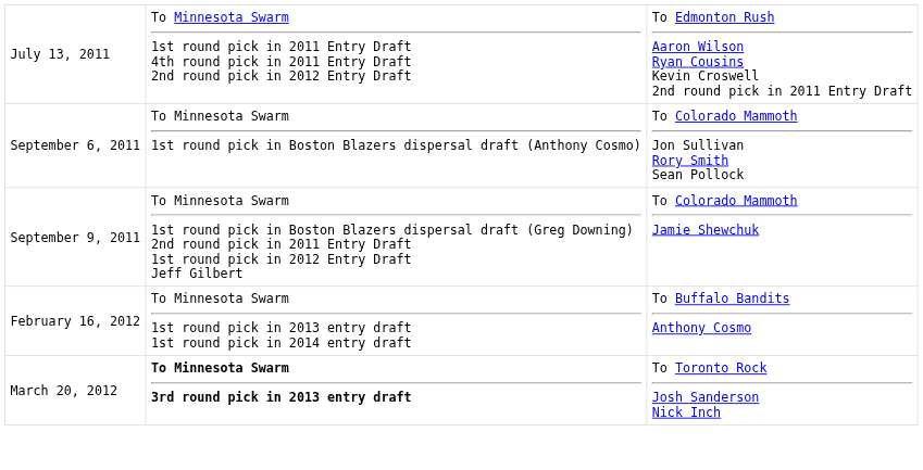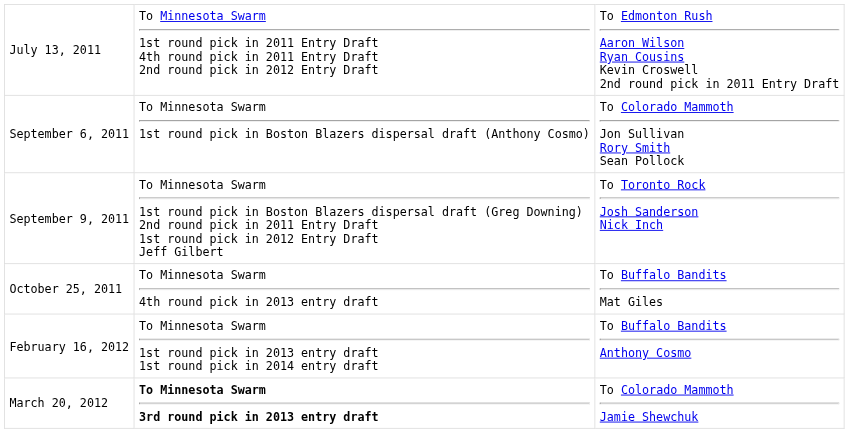September 9, 2011 | column 3: To Colorado Mammoth Jamie Shewchuk -> To Toronto Rock Josh Sanderson Nick Inch
+ row: October 25, 2011 | To Minnesota Swarm 4th round pick in 2013 entry draft | To Buffalo Bandits Mat Giles
March 20, 2012 | column 3: To Toronto Rock Josh Sanderson Nick Inch -> To Colorado Mammoth Jamie Shewchuk
